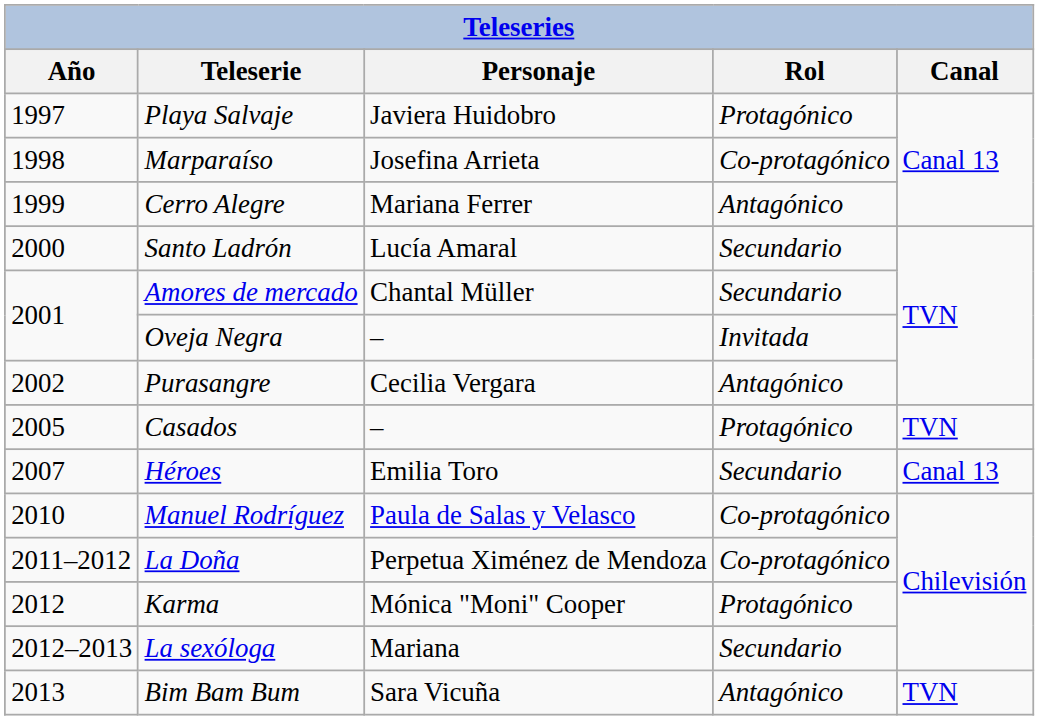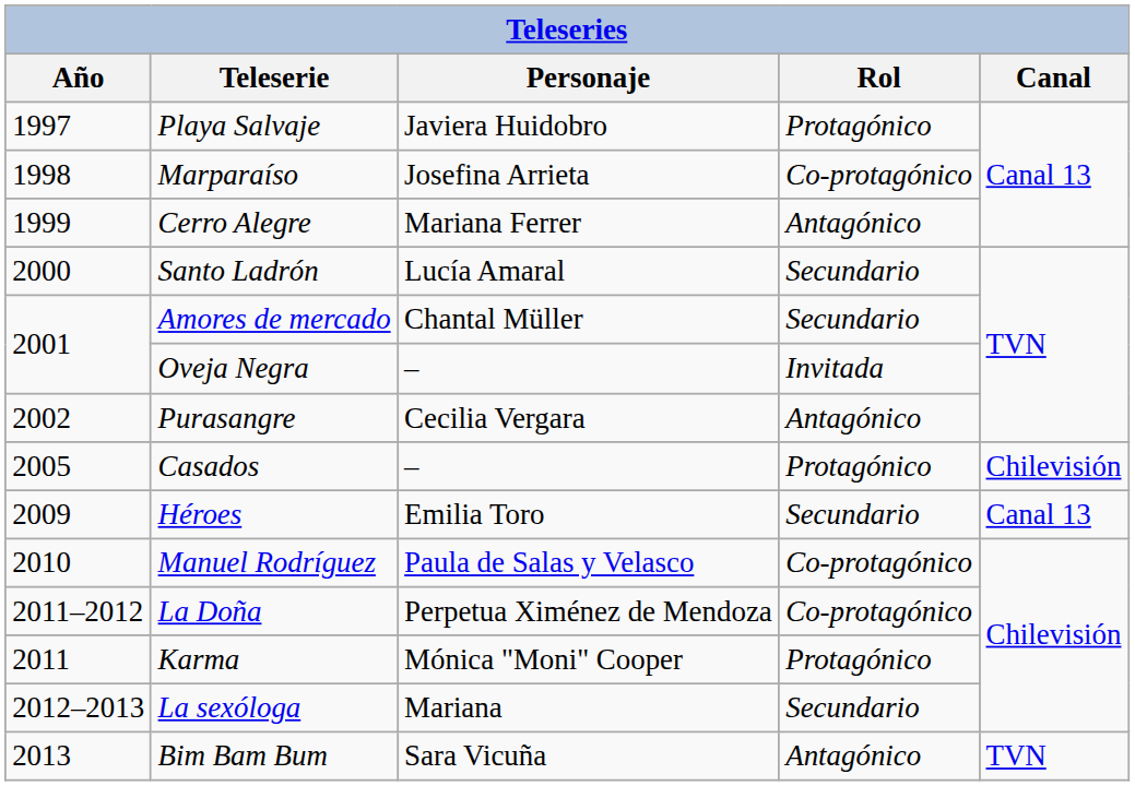Casados | Canal: TVN -> Chilevisión
Héroes | Año: 2007 -> 2009
Karma | Año: 2012 -> 2011
